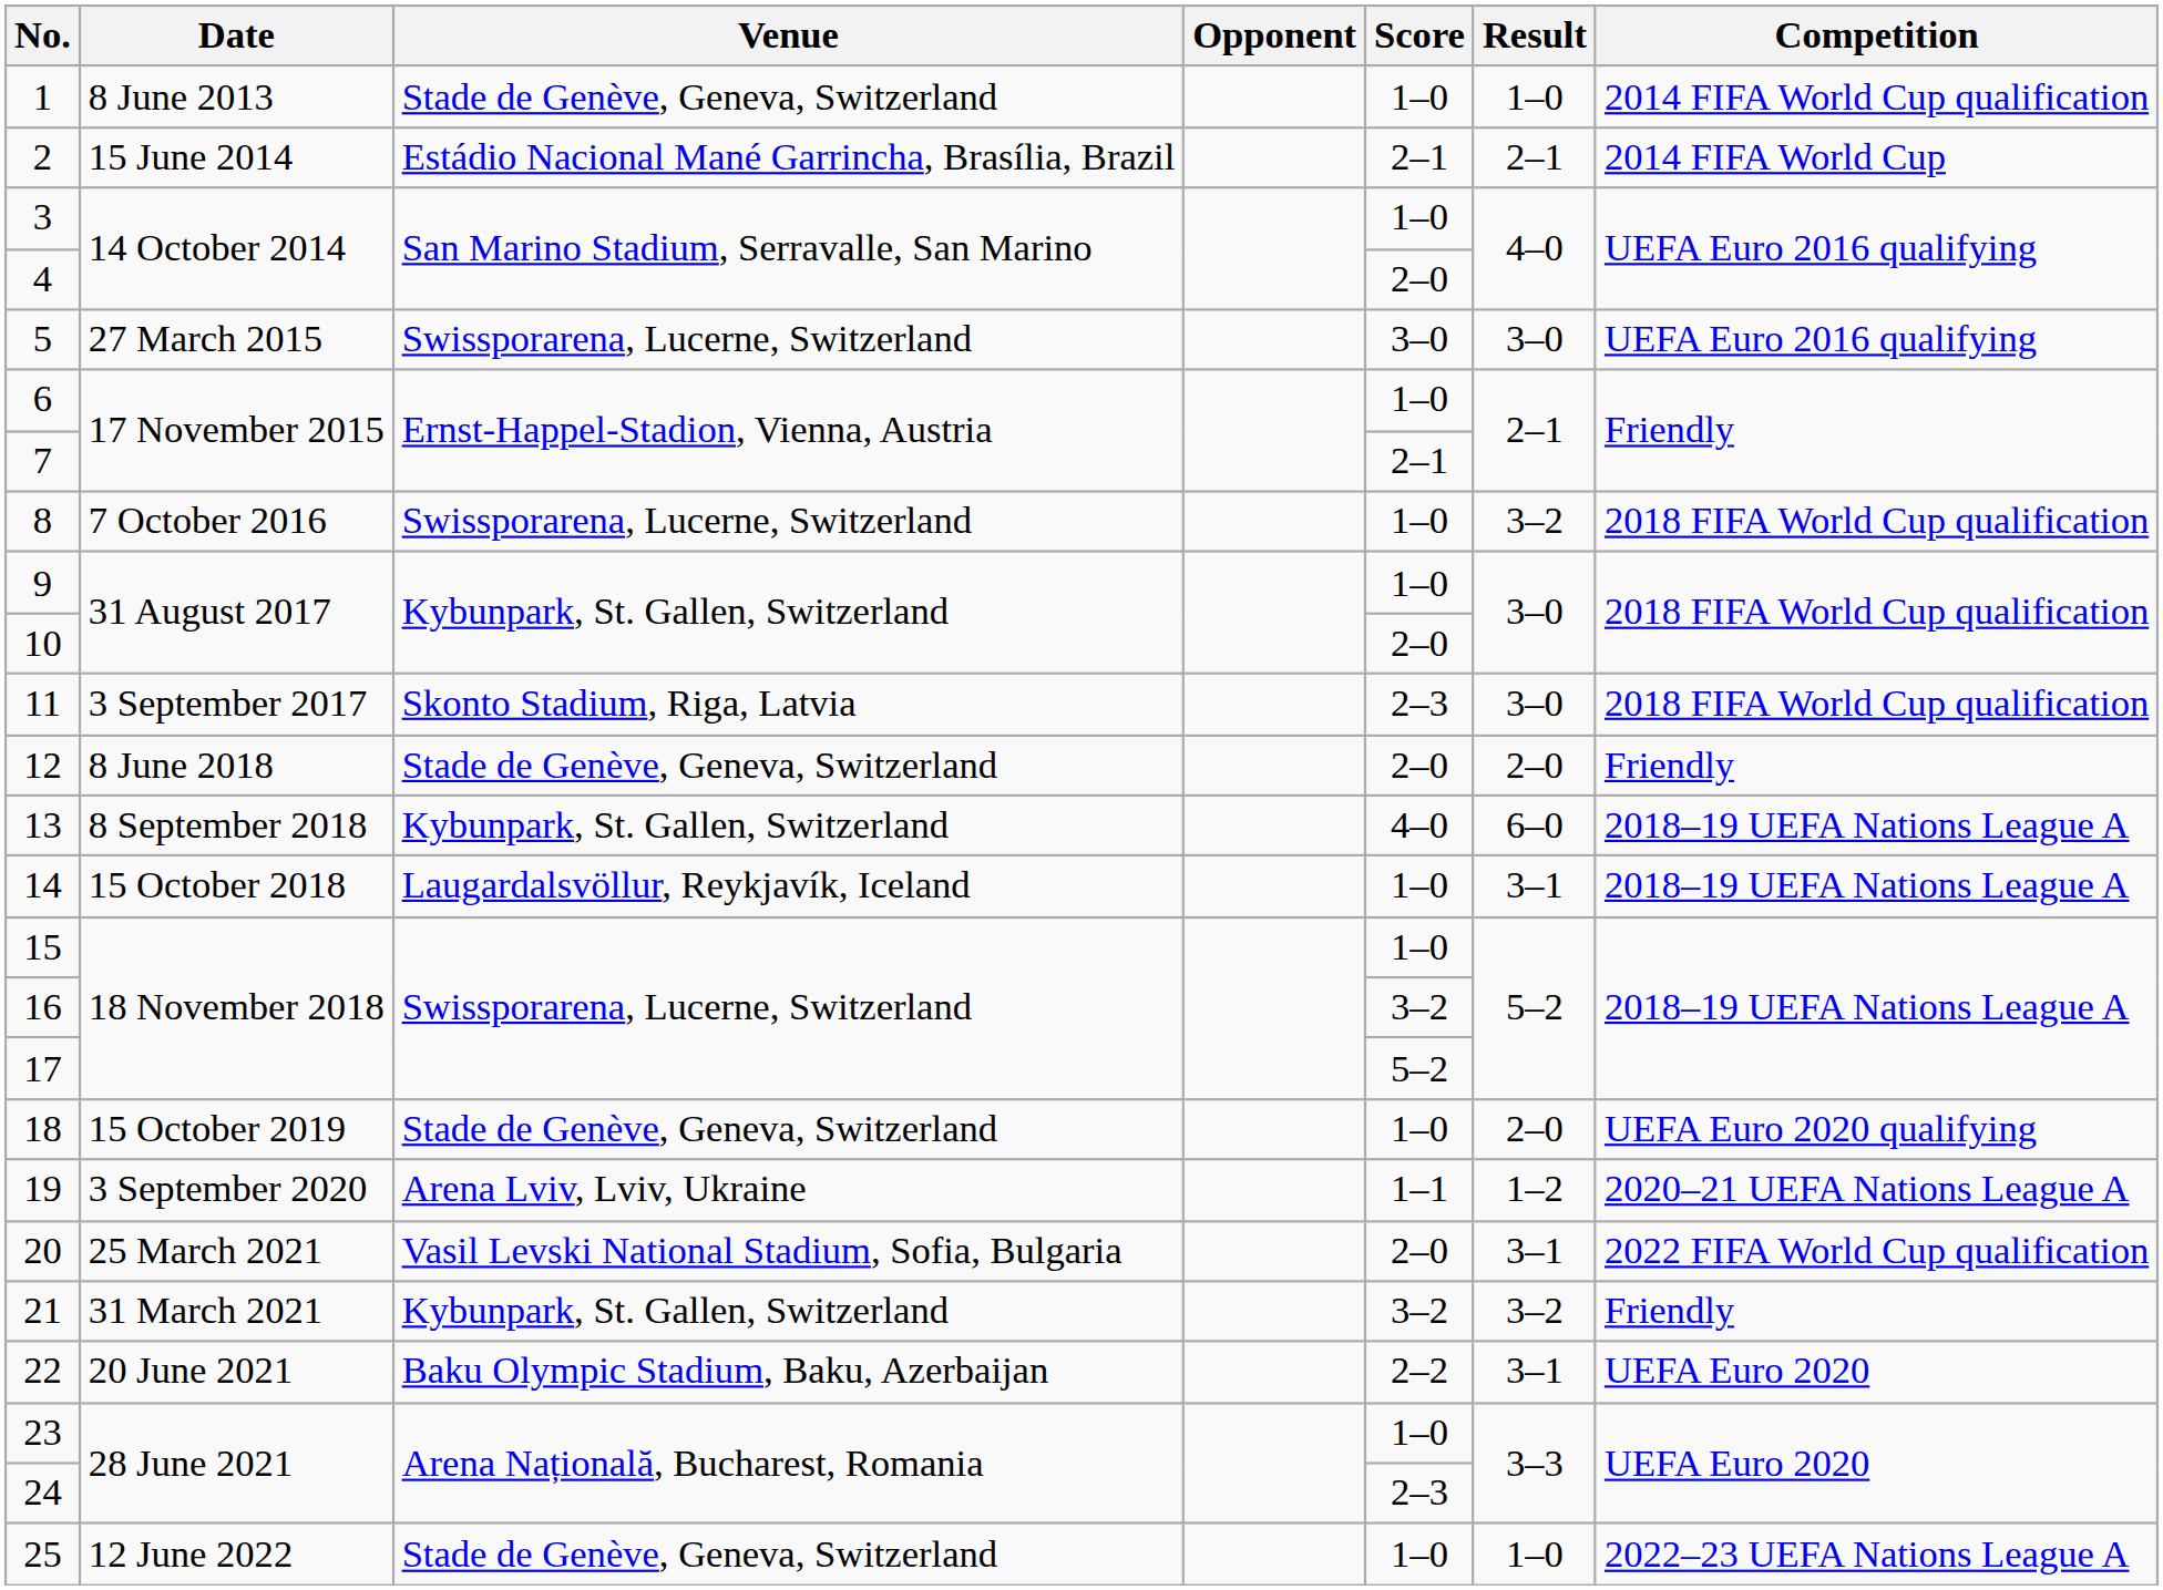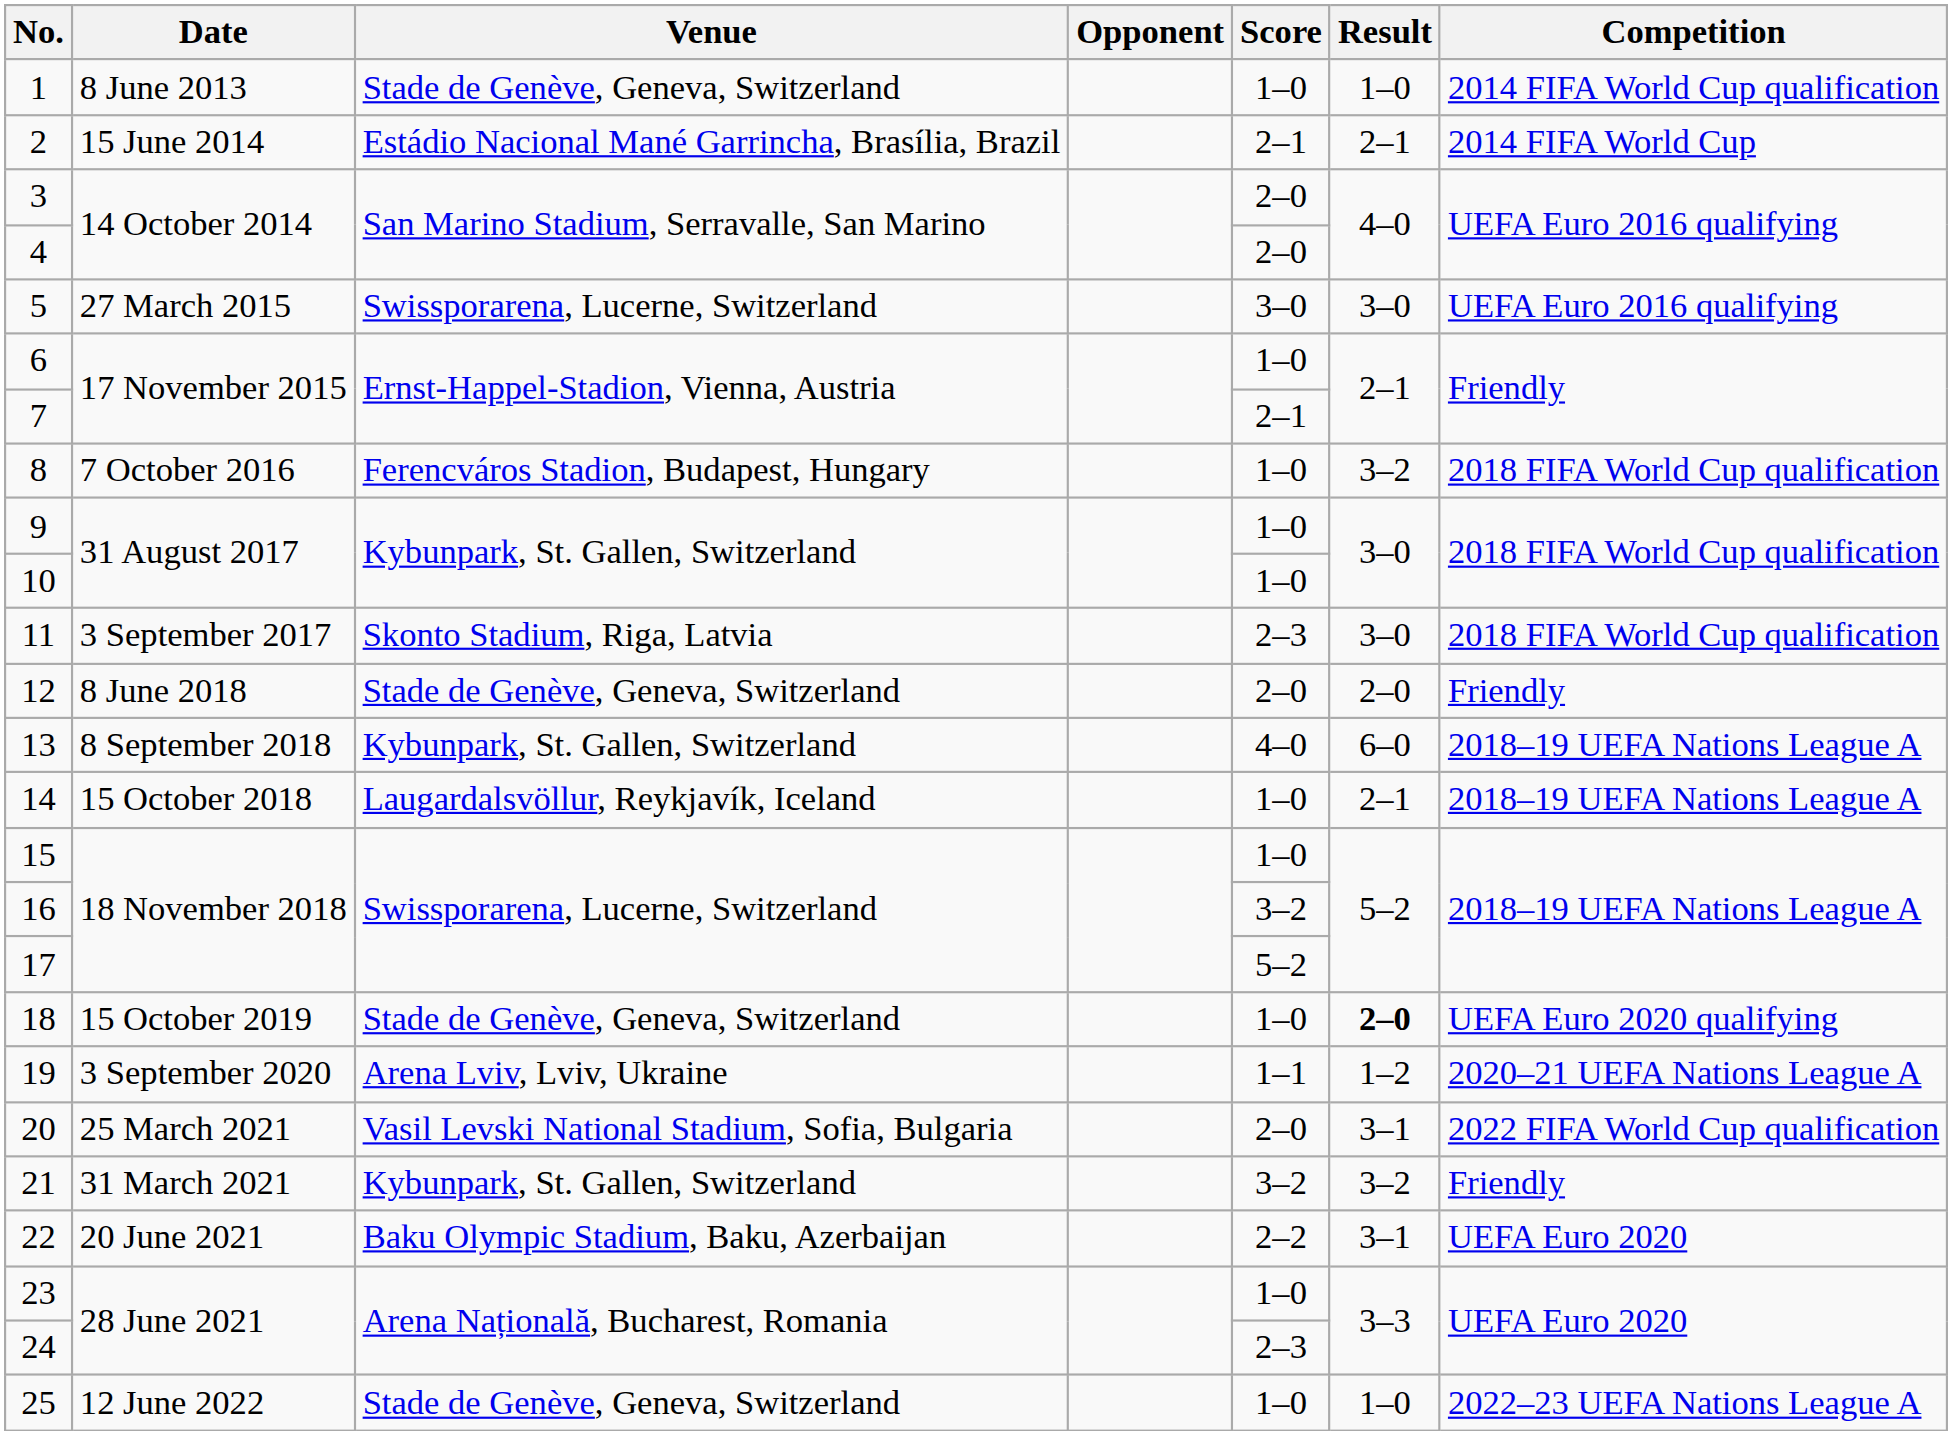3 | Score: 1–0 -> 2–0
8 | Venue: Swissporarena, Lucerne, Switzerland -> Ferencváros Stadion, Budapest, Hungary
10 | Score: 2–0 -> 1–0
14 | Result: 3–1 -> 2–1
18 | Result: normal -> bold
